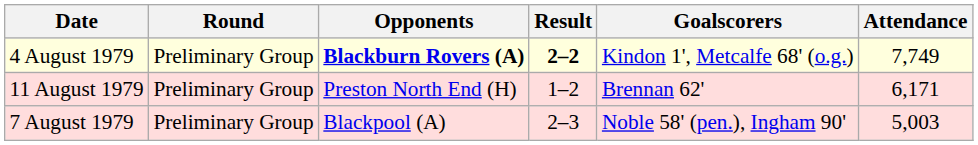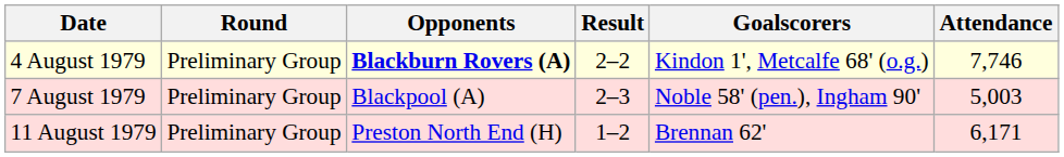4 August 1979 | Result: bold -> normal
4 August 1979 | Attendance: 7,749 -> 7,746
rows swapped: 7 August 1979 <-> 11 August 1979
